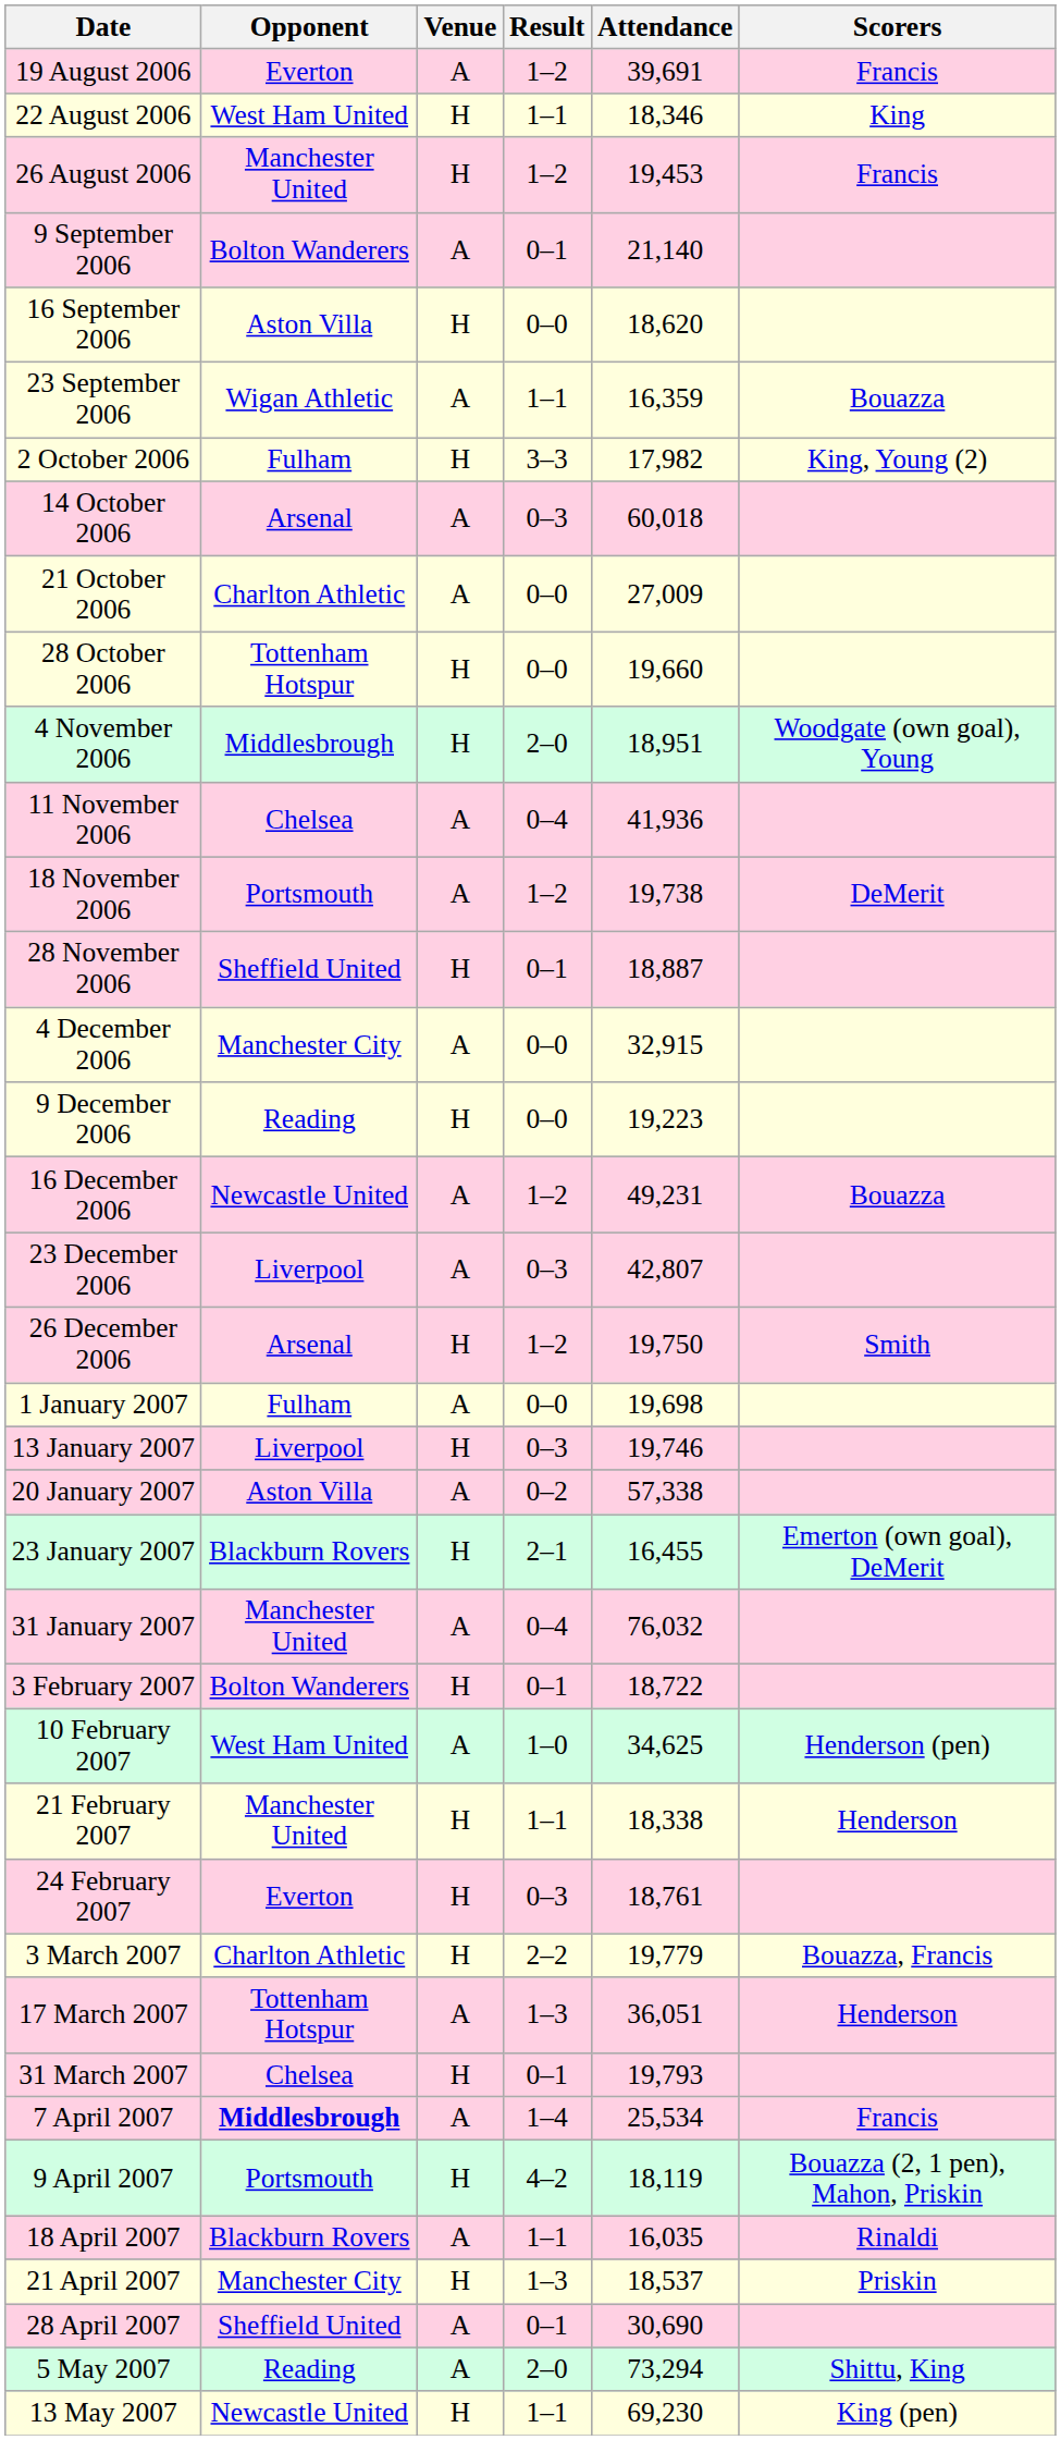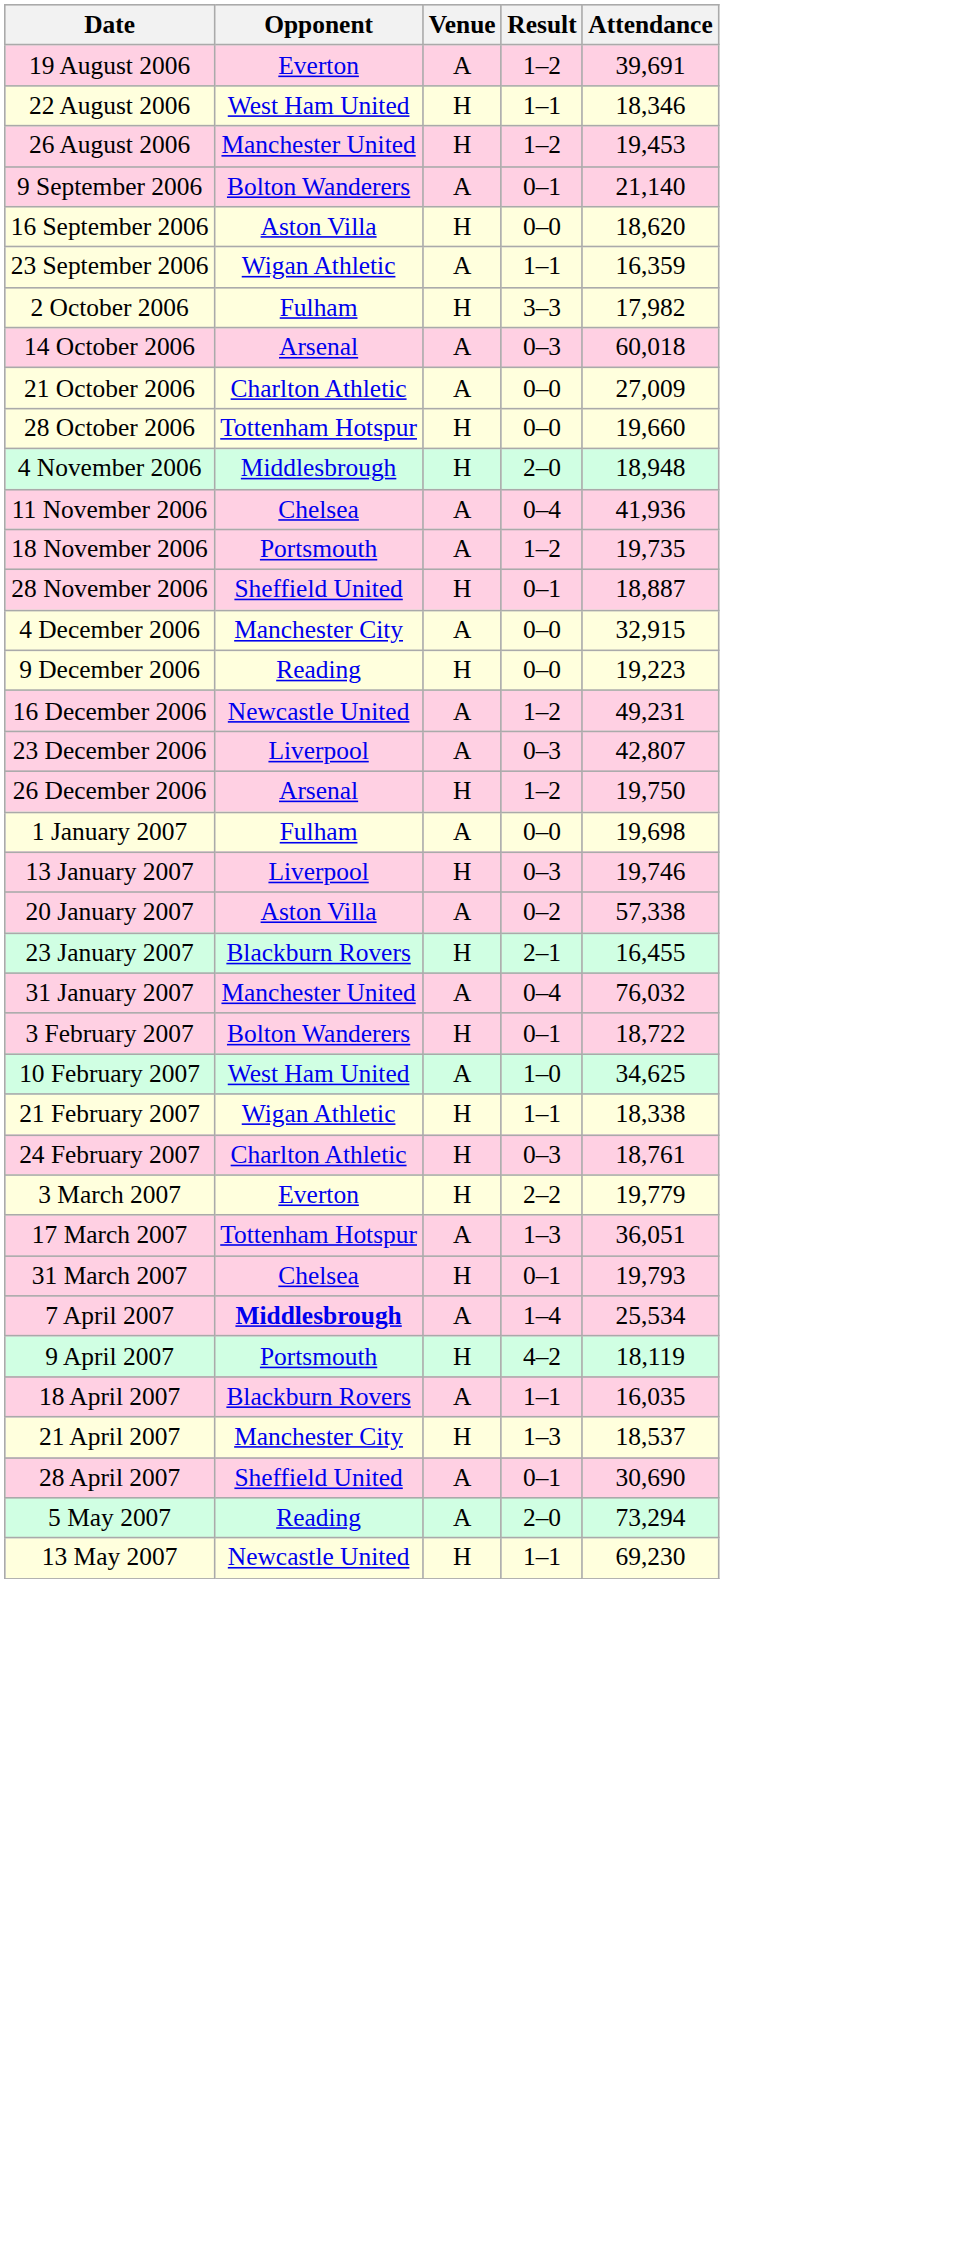- column: Scorers | Francis | King | Francis | Bouazza | King, Young (2) | Woodgate (own goal), Young | DeMerit | Bouazza | Smith | Emerton (own goal), DeMerit | Henderson (pen) | Henderson | Bouazza, Francis | Henderson | Francis | Bouazza (2, 1 pen), Mahon, Priskin | Rinaldi | Priskin | Shittu, King | King (pen)
4 November 2006 | Attendance: 18,951 -> 18,948
18 November 2006 | Attendance: 19,738 -> 19,735
21 February 2007 | Opponent: Manchester United -> Wigan Athletic
24 February 2007 | Opponent: Everton -> Charlton Athletic
3 March 2007 | Opponent: Charlton Athletic -> Everton
